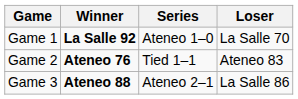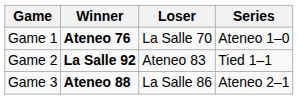columns swapped: Loser <-> Series
Game 1 | Winner: La Salle 92 -> Ateneo 76
Game 2 | Winner: Ateneo 76 -> La Salle 92
